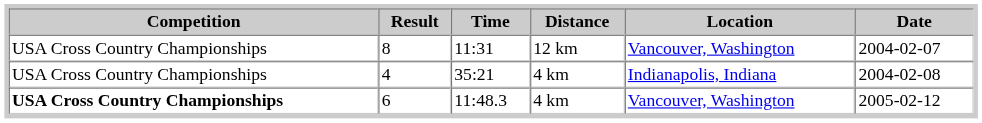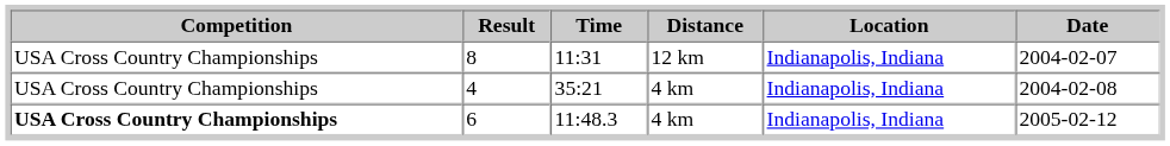8 | Location: Vancouver, Washington -> Indianapolis, Indiana
6 | Location: Vancouver, Washington -> Indianapolis, Indiana
